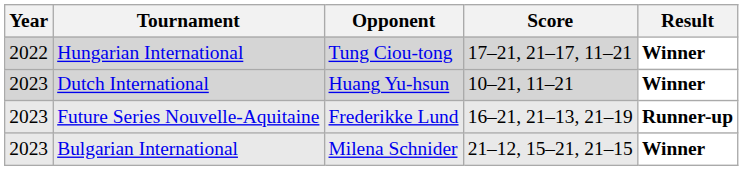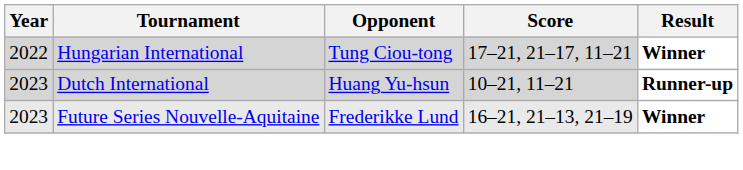Dutch International | Result: Winner -> Runner-up
Future Series Nouvelle-Aquitaine | Result: Runner-up -> Winner
- row: 2023 | Bulgarian International | Milena Schnider | 21–12, 15–21, 21–15 | Winner
